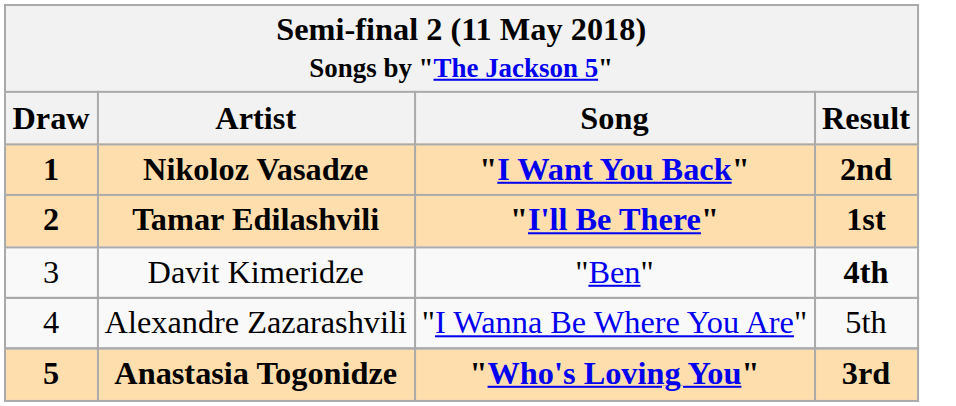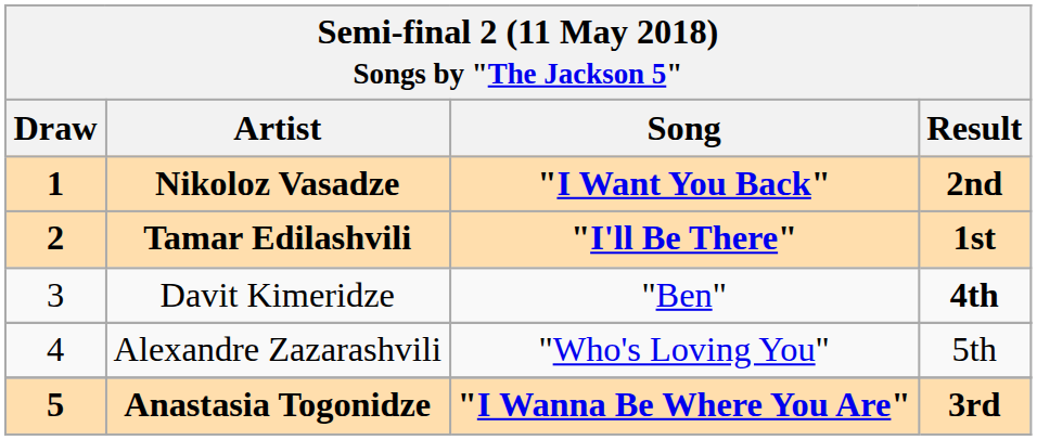Alexandre Zazarashvili | Song: "I Wanna Be Where You Are" -> "Who's Loving You"
Anastasia Togonidze | Song: "Who's Loving You" -> "I Wanna Be Where You Are"
